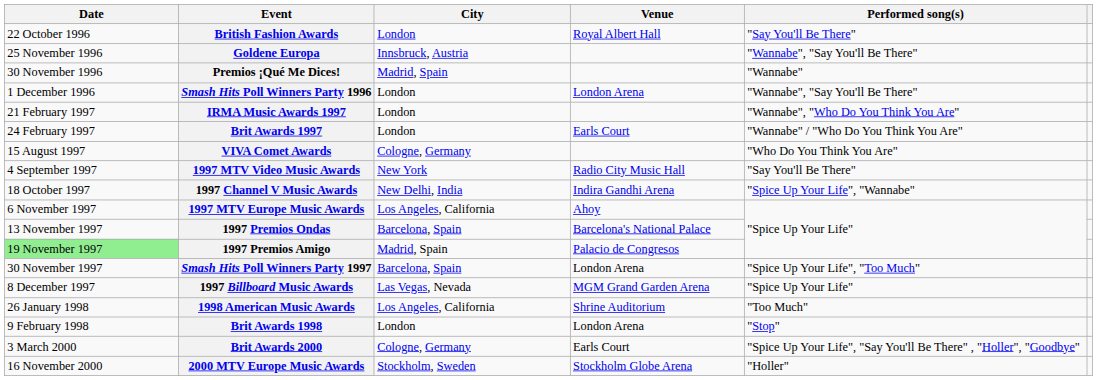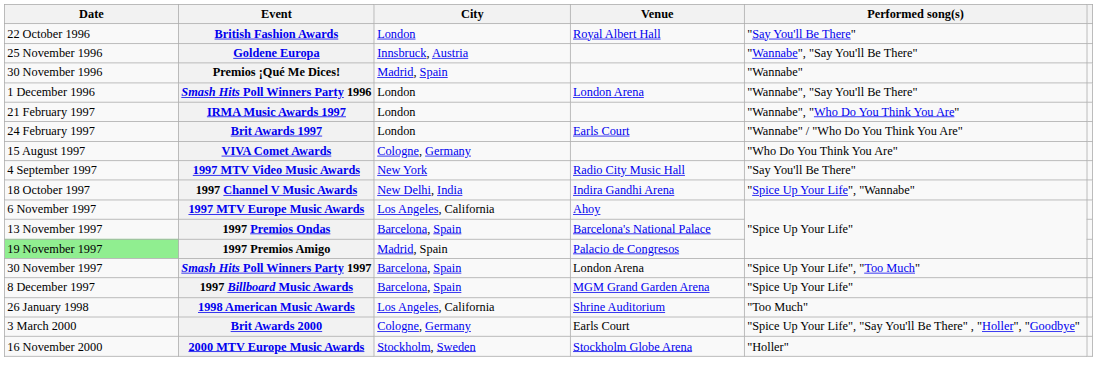1997 Billboard Music Awards | City: Las Vegas, Nevada -> Barcelona, Spain
- row: 9 February 1998 | Brit Awards 1998 | London | London Arena | "Stop"
